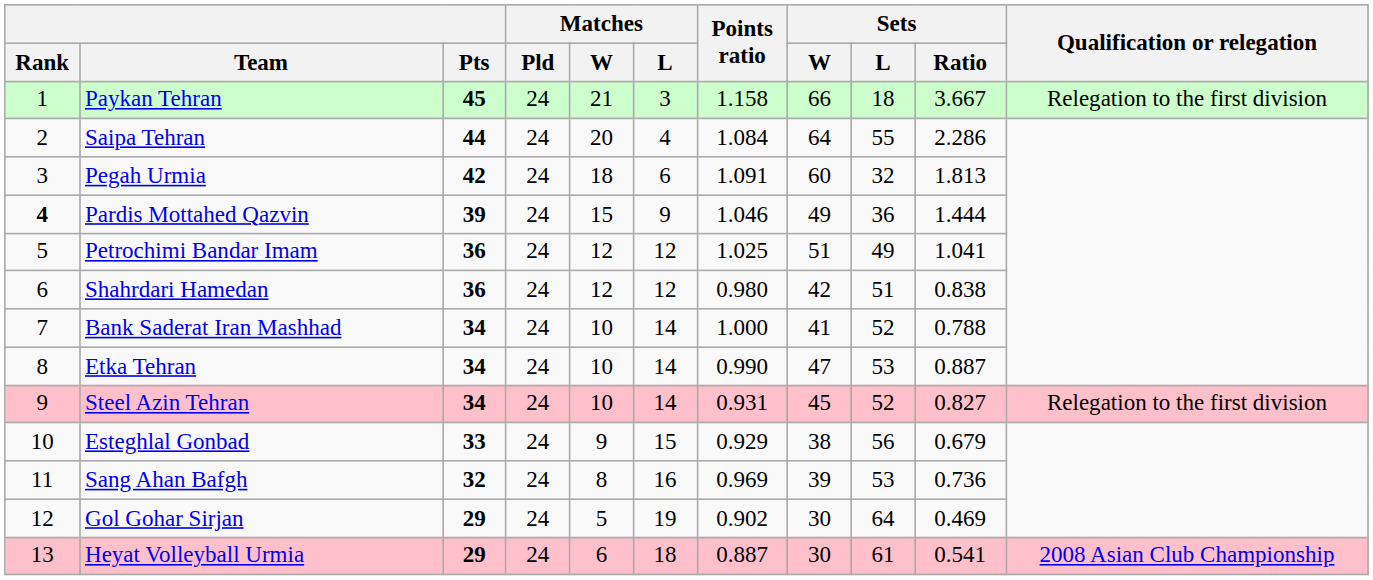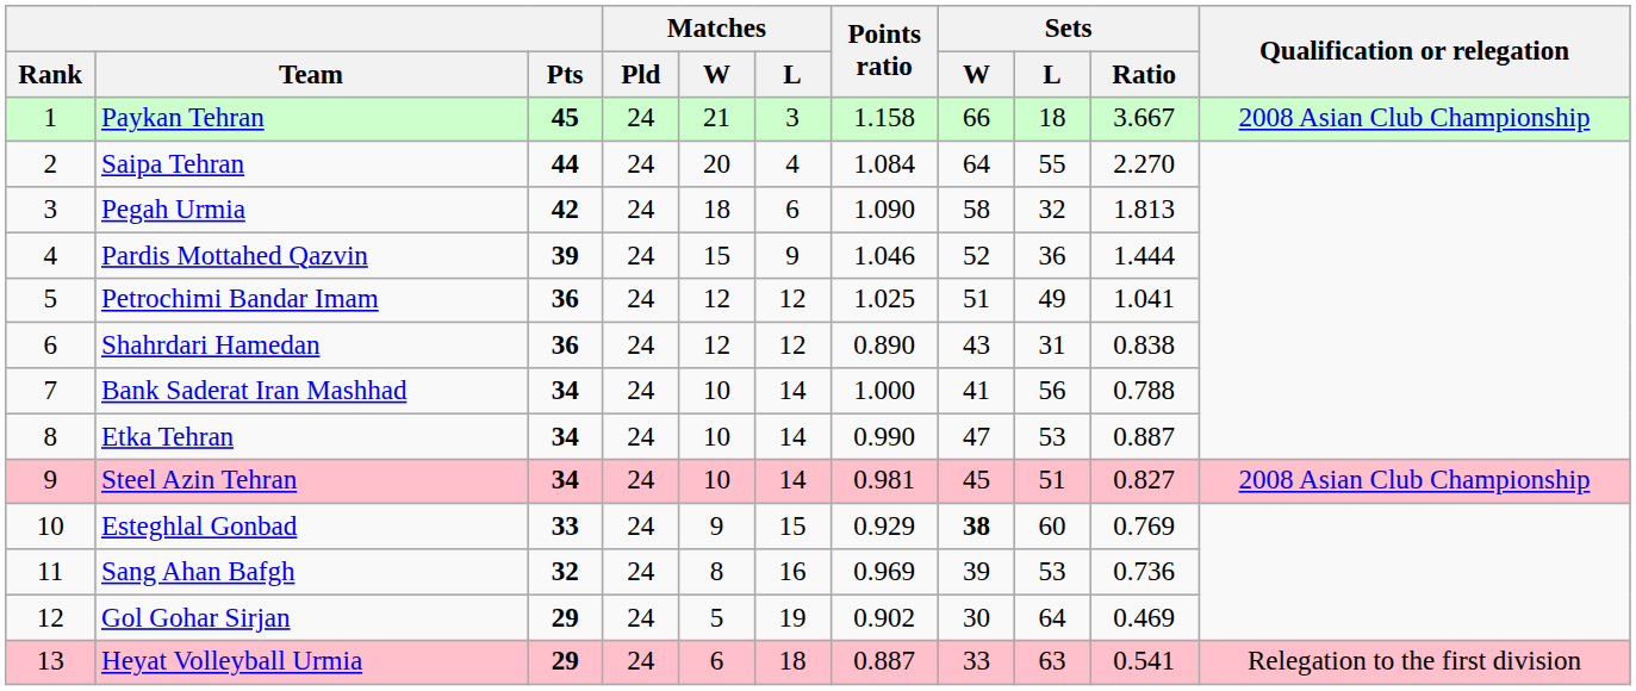Paykan Tehran | Qualification or relegation: Relegation to the first division -> 2008 Asian Club Championship
Saipa Tehran | Sets / Ratio: 2.286 -> 2.270
Pegah Urmia | Points ratio: 1.091 -> 1.090
Pegah Urmia | Sets / W: 60 -> 58
Pardis Mottahed Qazvin | Rank: bold -> normal
Pardis Mottahed Qazvin | Sets / W: 49 -> 52
Shahrdari Hamedan | Points ratio: 0.980 -> 0.890
Shahrdari Hamedan | Sets / W: 42 -> 43
Shahrdari Hamedan | Sets / L: 51 -> 31
Bank Saderat Iran Mashhad | Sets / L: 52 -> 56
Steel Azin Tehran | Points ratio: 0.931 -> 0.981
Steel Azin Tehran | Sets / L: 52 -> 51
Steel Azin Tehran | Qualification or relegation: Relegation to the first division -> 2008 Asian Club Championship
Esteghlal Gonbad | Sets / W: normal -> bold
Esteghlal Gonbad | Sets / L: 56 -> 60
Esteghlal Gonbad | Sets / Ratio: 0.679 -> 0.769
Heyat Volleyball Urmia | Sets / W: 30 -> 33
Heyat Volleyball Urmia | Sets / L: 61 -> 63
Heyat Volleyball Urmia | Qualification or relegation: 2008 Asian Club Championship -> Relegation to the first division
